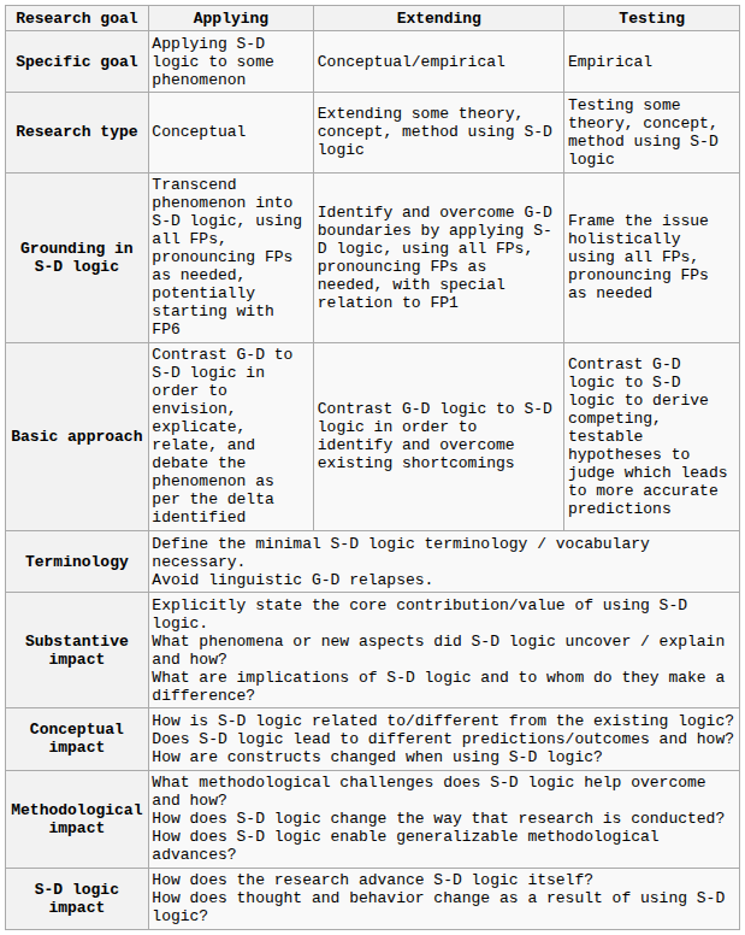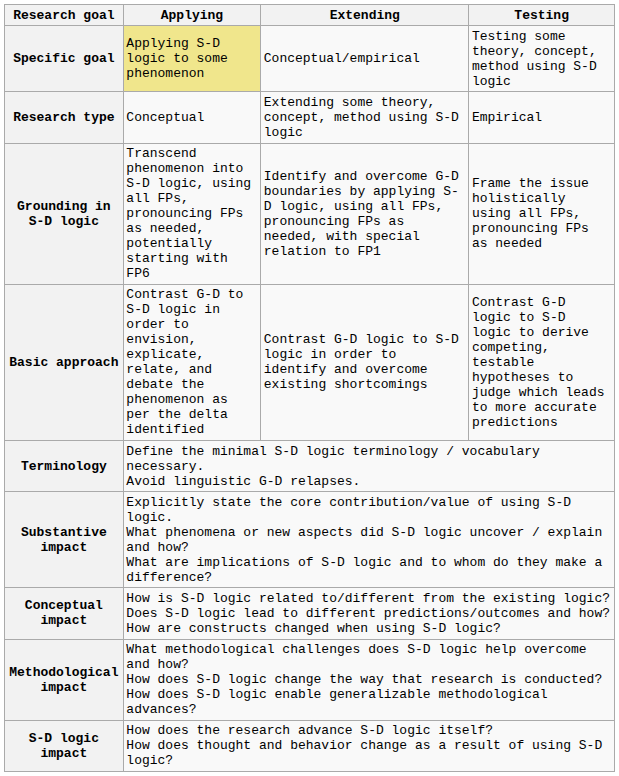Specific goal | Applying: no background -> khaki background
Specific goal | Testing: Empirical -> Testing some theory, concept, method using S-D logic
Research type | Testing: Testing some theory, concept, method using S-D logic -> Empirical
